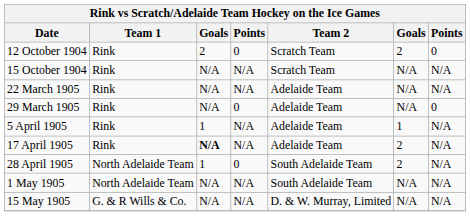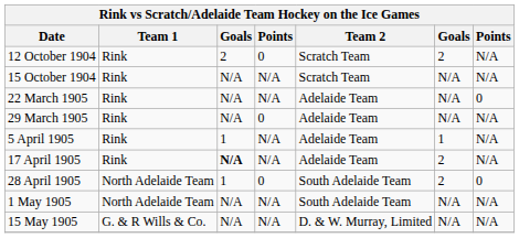12 October 1904 | column 7: 0 -> N/A
22 March 1905 | column 7: N/A -> 0
29 March 1905 | column 7: 0 -> N/A
28 April 1905 | column 7: N/A -> 0
